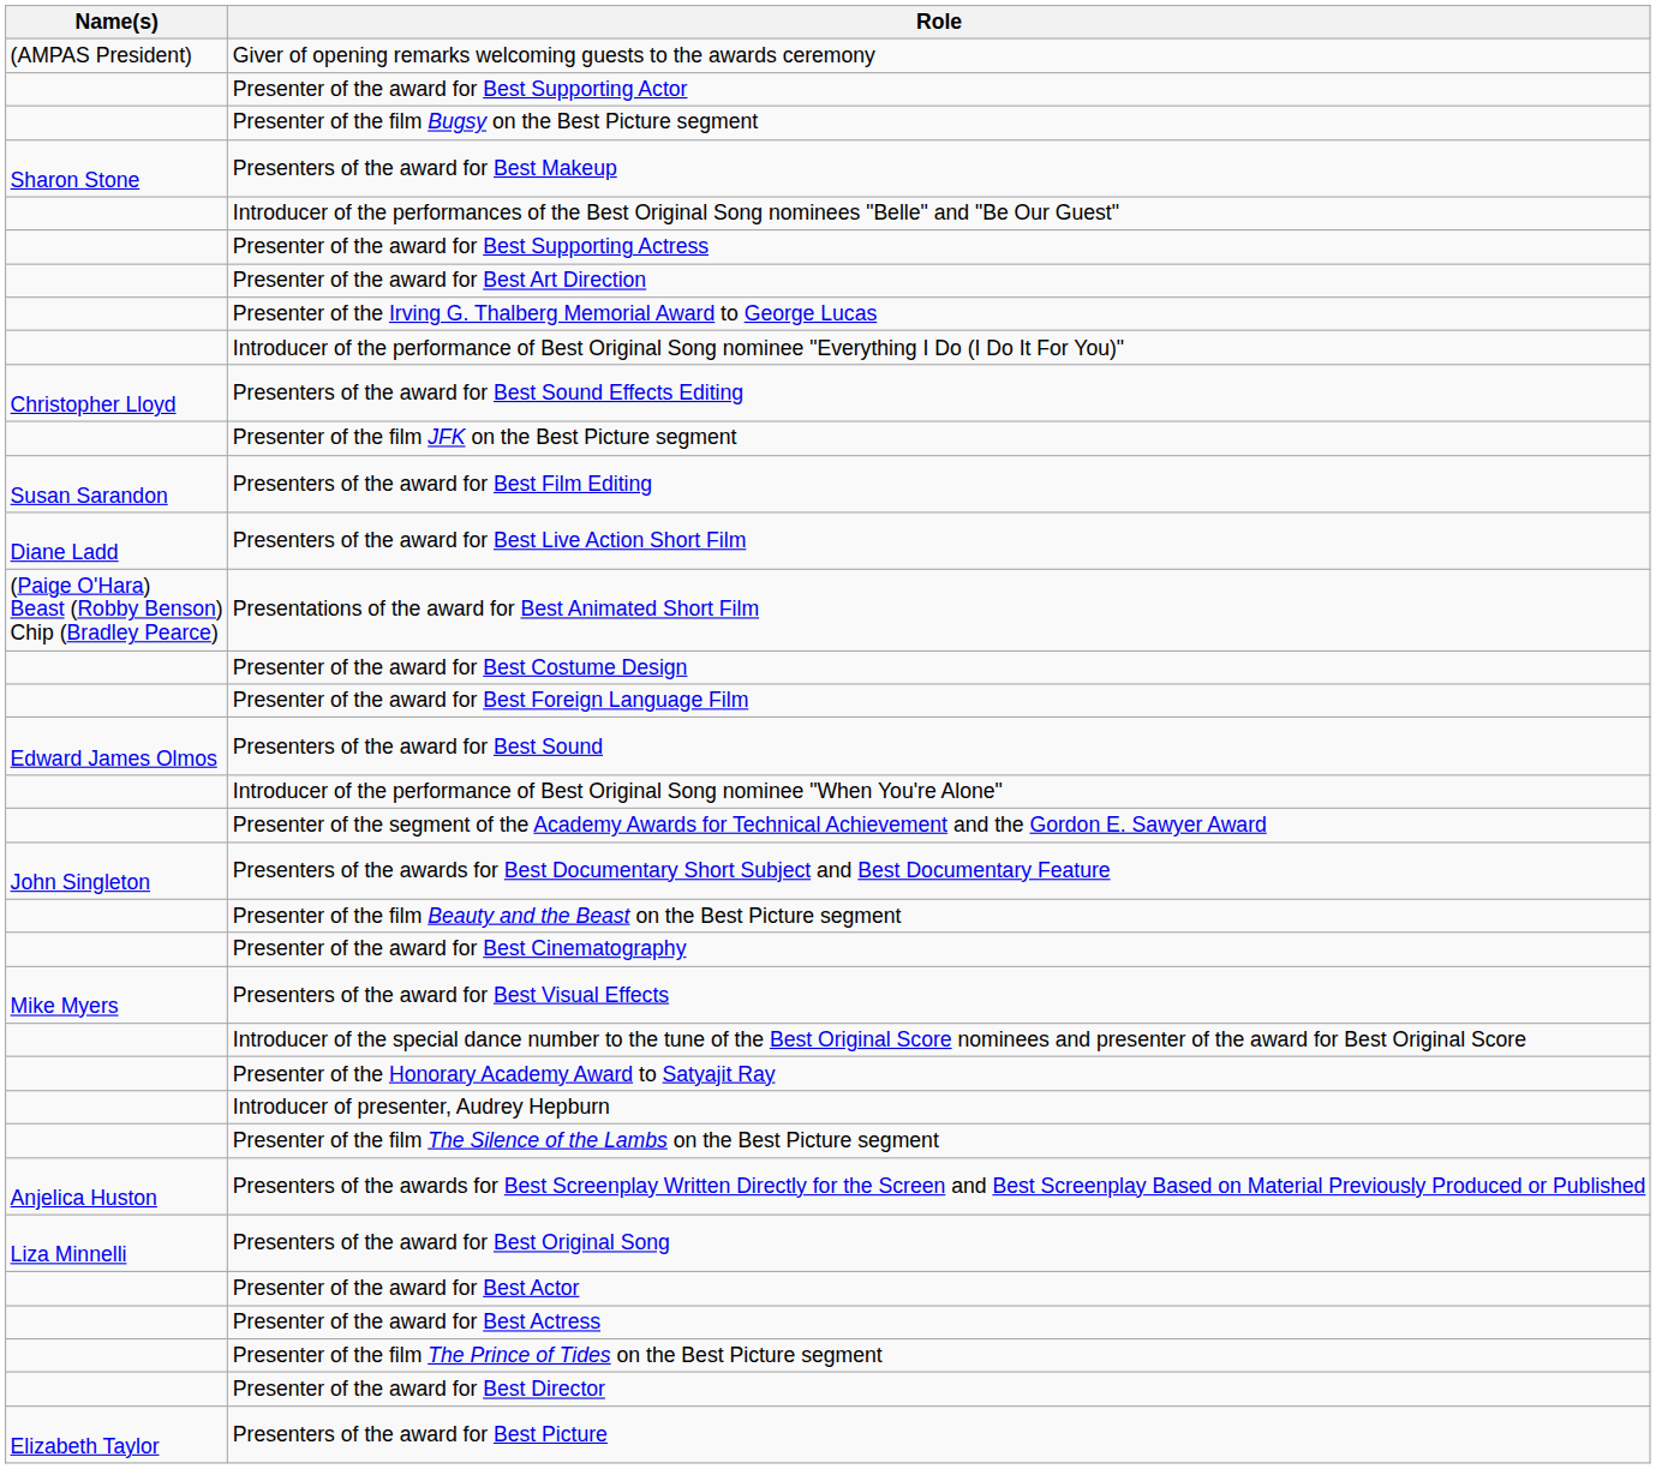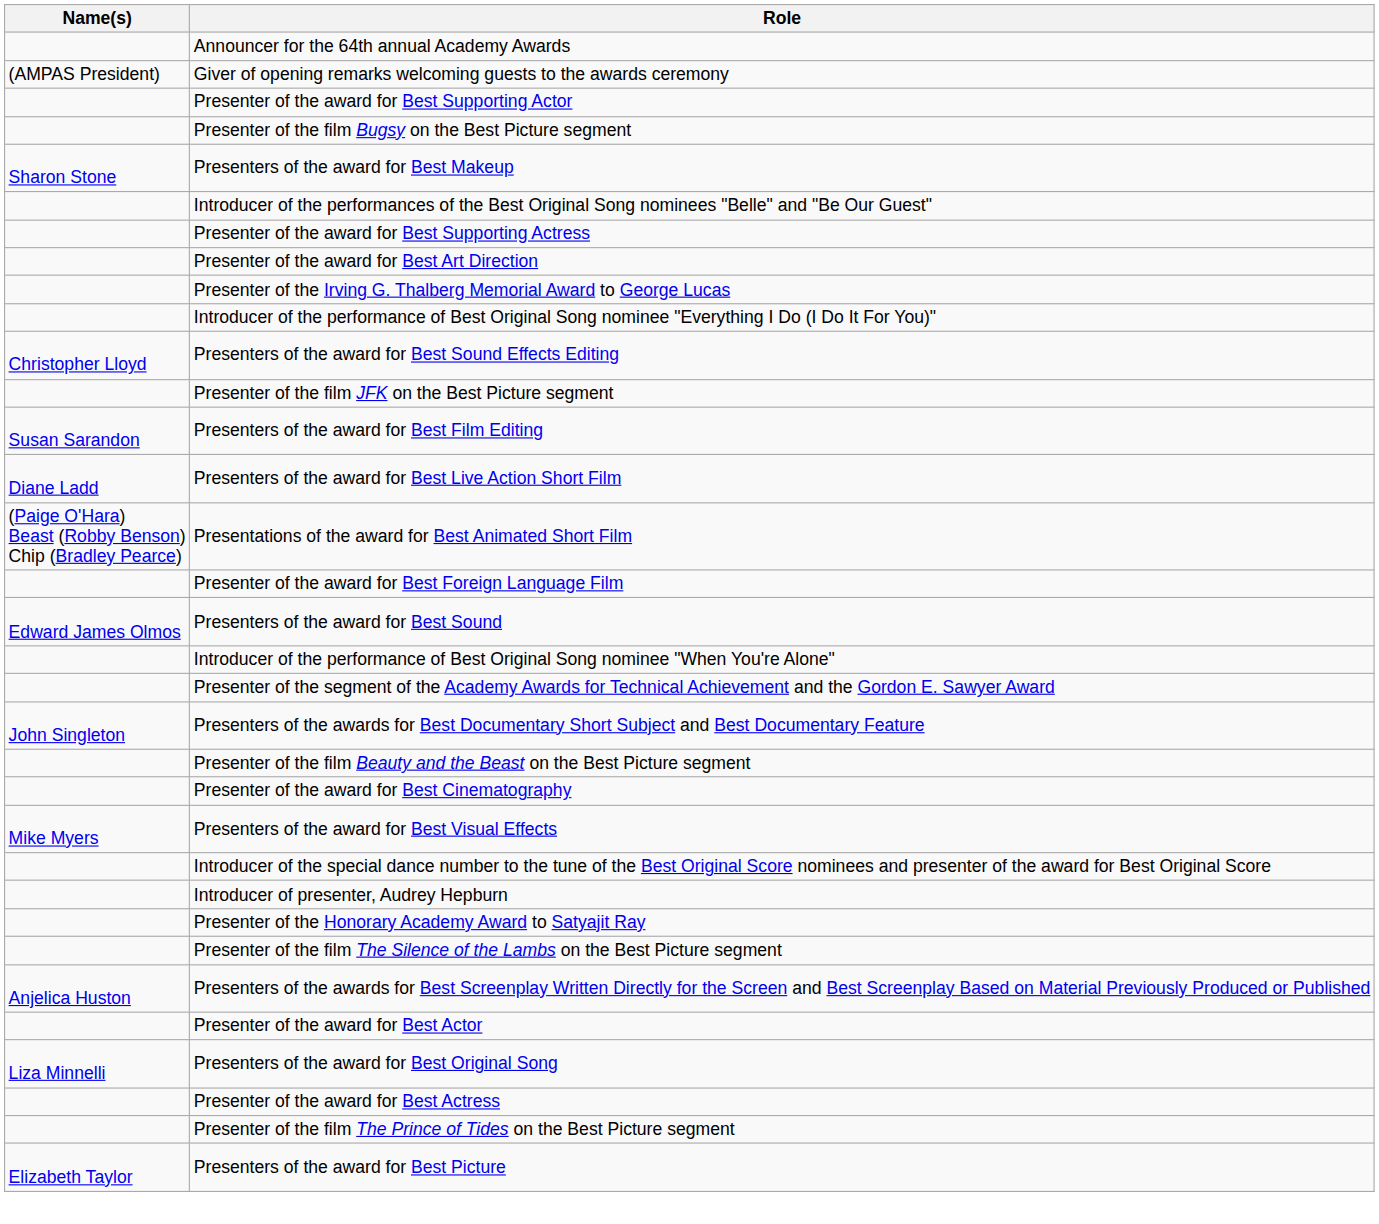+ row: Announcer for the 64th annual Academy Awards
- row: Presenter of the award for Best Costume Design
rows swapped: Introducer of presenter, Audrey Hepburn <-> Presenter of the Honorary Academy Award to Satyajit Ray
rows swapped: Presenter of the award for Best Actor <-> Presenters of the award for Best Original Song
- row: Presenter of the award for Best Director
